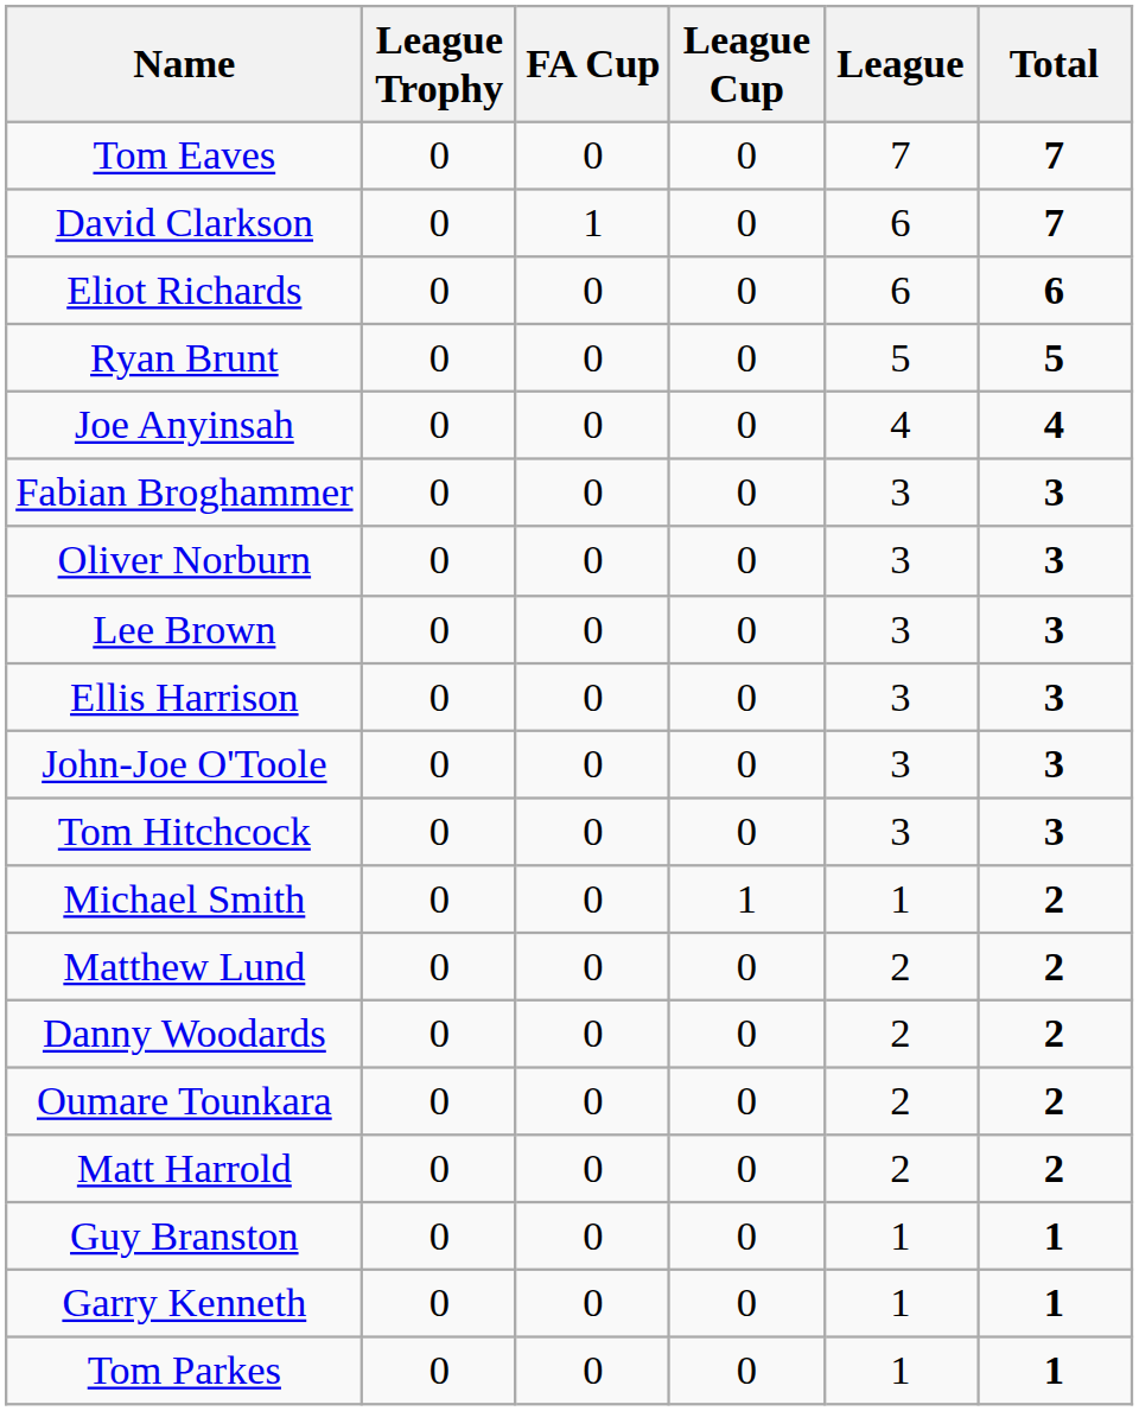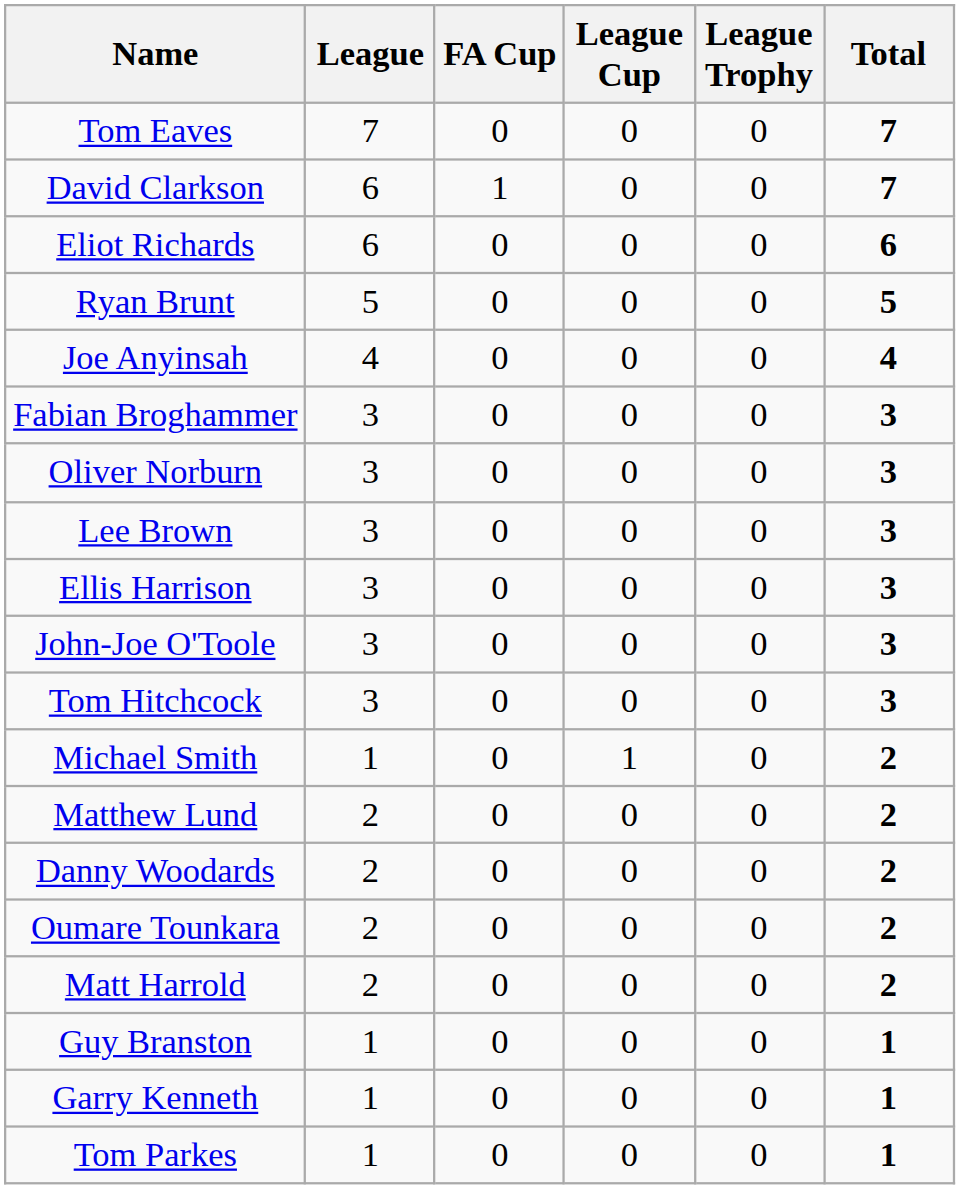columns swapped: League <-> League Trophy
